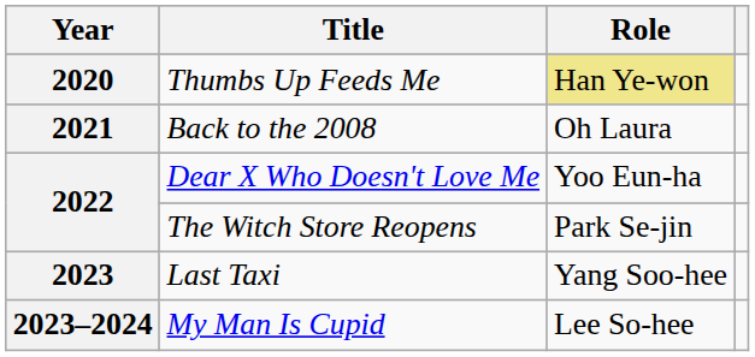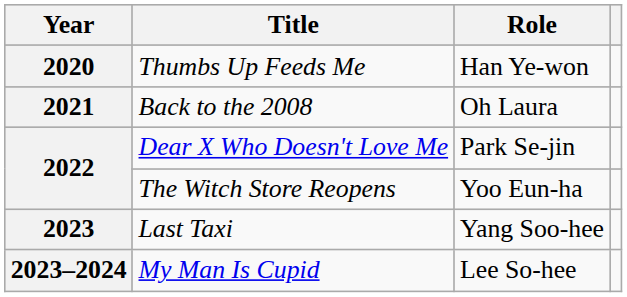Thumbs Up Feeds Me | Role: khaki background -> no background
Dear X Who Doesn't Love Me | Role: Yoo Eun-ha -> Park Se-jin
The Witch Store Reopens | Role: Park Se-jin -> Yoo Eun-ha
